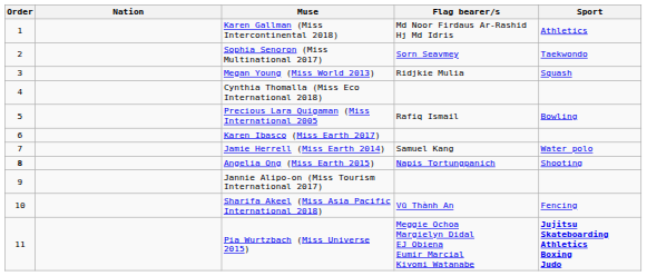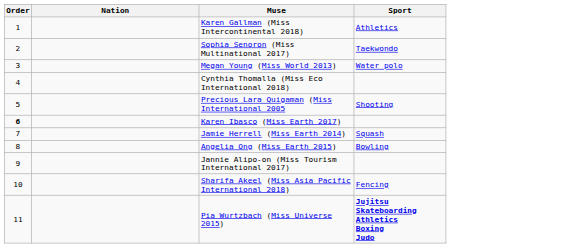- column: Flag bearer/s | Md Noor Firdaus Ar-Rashid Hj Md Idris | Sorn Seavmey | Ridjkie Mulia | Rafiq Ismail | Samuel Kang | Napis Tortungpanich | Vũ Thành An | Meggie Ochoa Margielyn Didal EJ Obiena Eumir Marcial Kiyomi Watanabe
Megan Young (Miss World 2013) | Sport: Squash -> Water polo
Precious Lara Quigaman (Miss International 2005 | Sport: Bowling -> Shooting
Karen Ibasco (Miss Earth 2017) | Order: normal -> bold
Jamie Herrell (Miss Earth 2014) | Sport: Water polo -> Squash
Angelia Ong (Miss Earth 2015) | Order: bold -> normal
Angelia Ong (Miss Earth 2015) | Sport: Shooting -> Bowling
